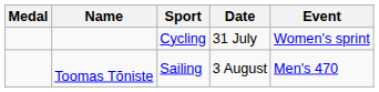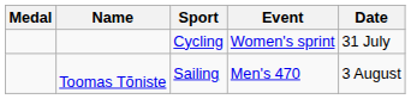columns swapped: Event <-> Date
